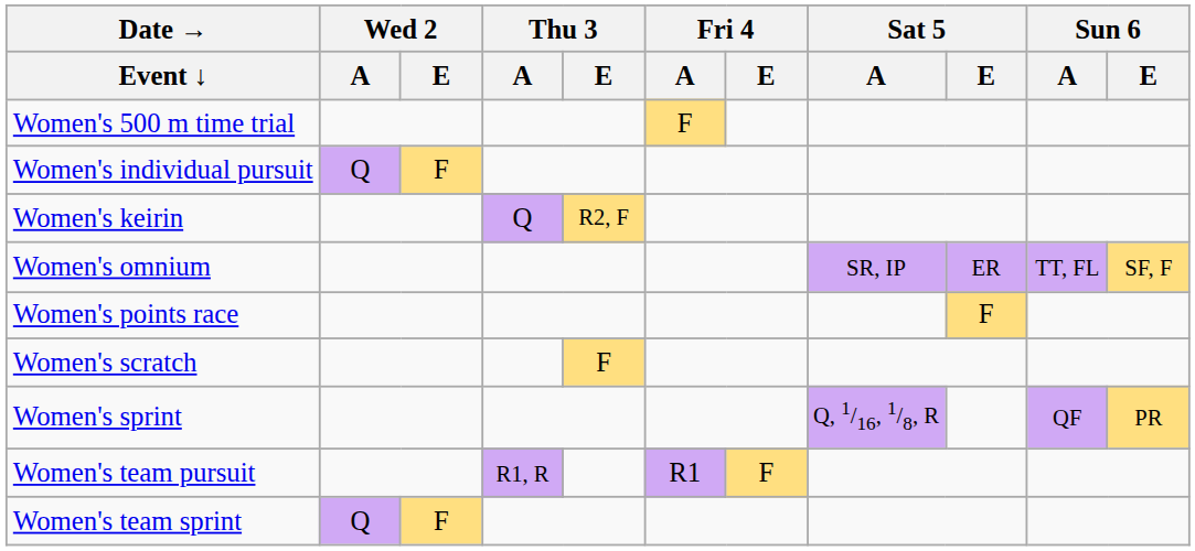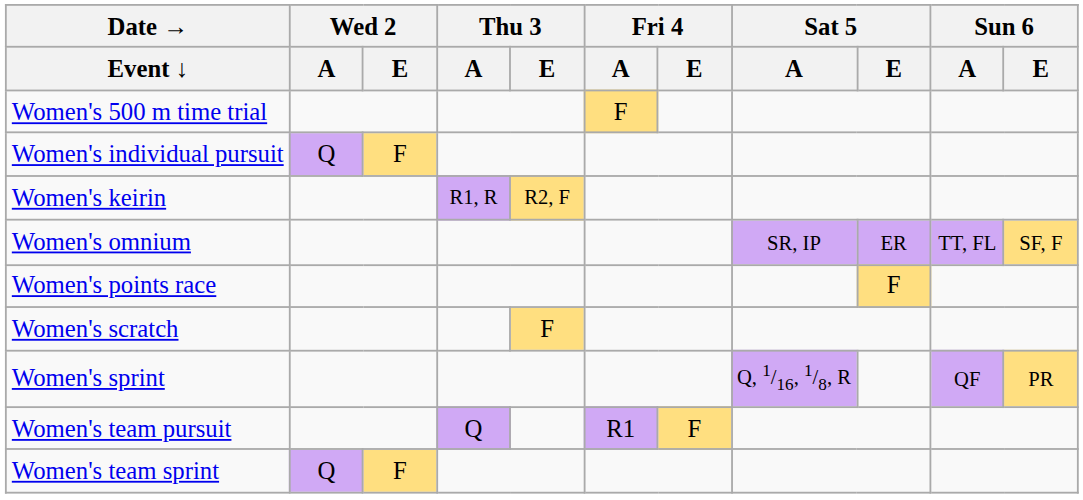Women's keirin | Thu 3 / A: Q -> R1, R
Women's team pursuit | Thu 3 / A: R1, R -> Q
